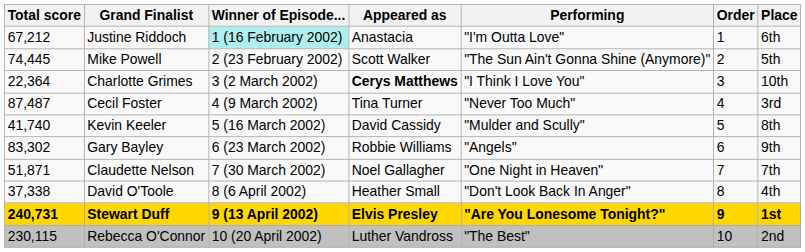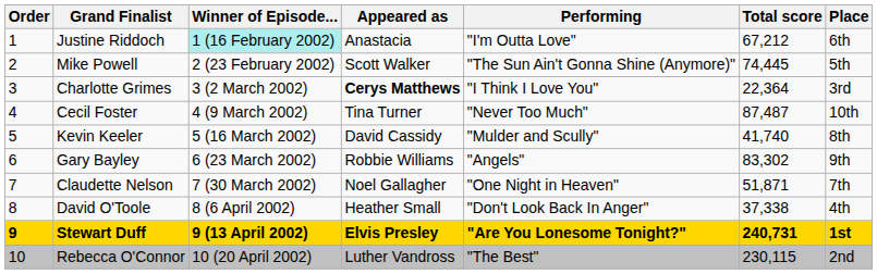columns swapped: Order <-> Total score
Charlotte Grimes | Place: 10th -> 3rd
Cecil Foster | Place: 3rd -> 10th
